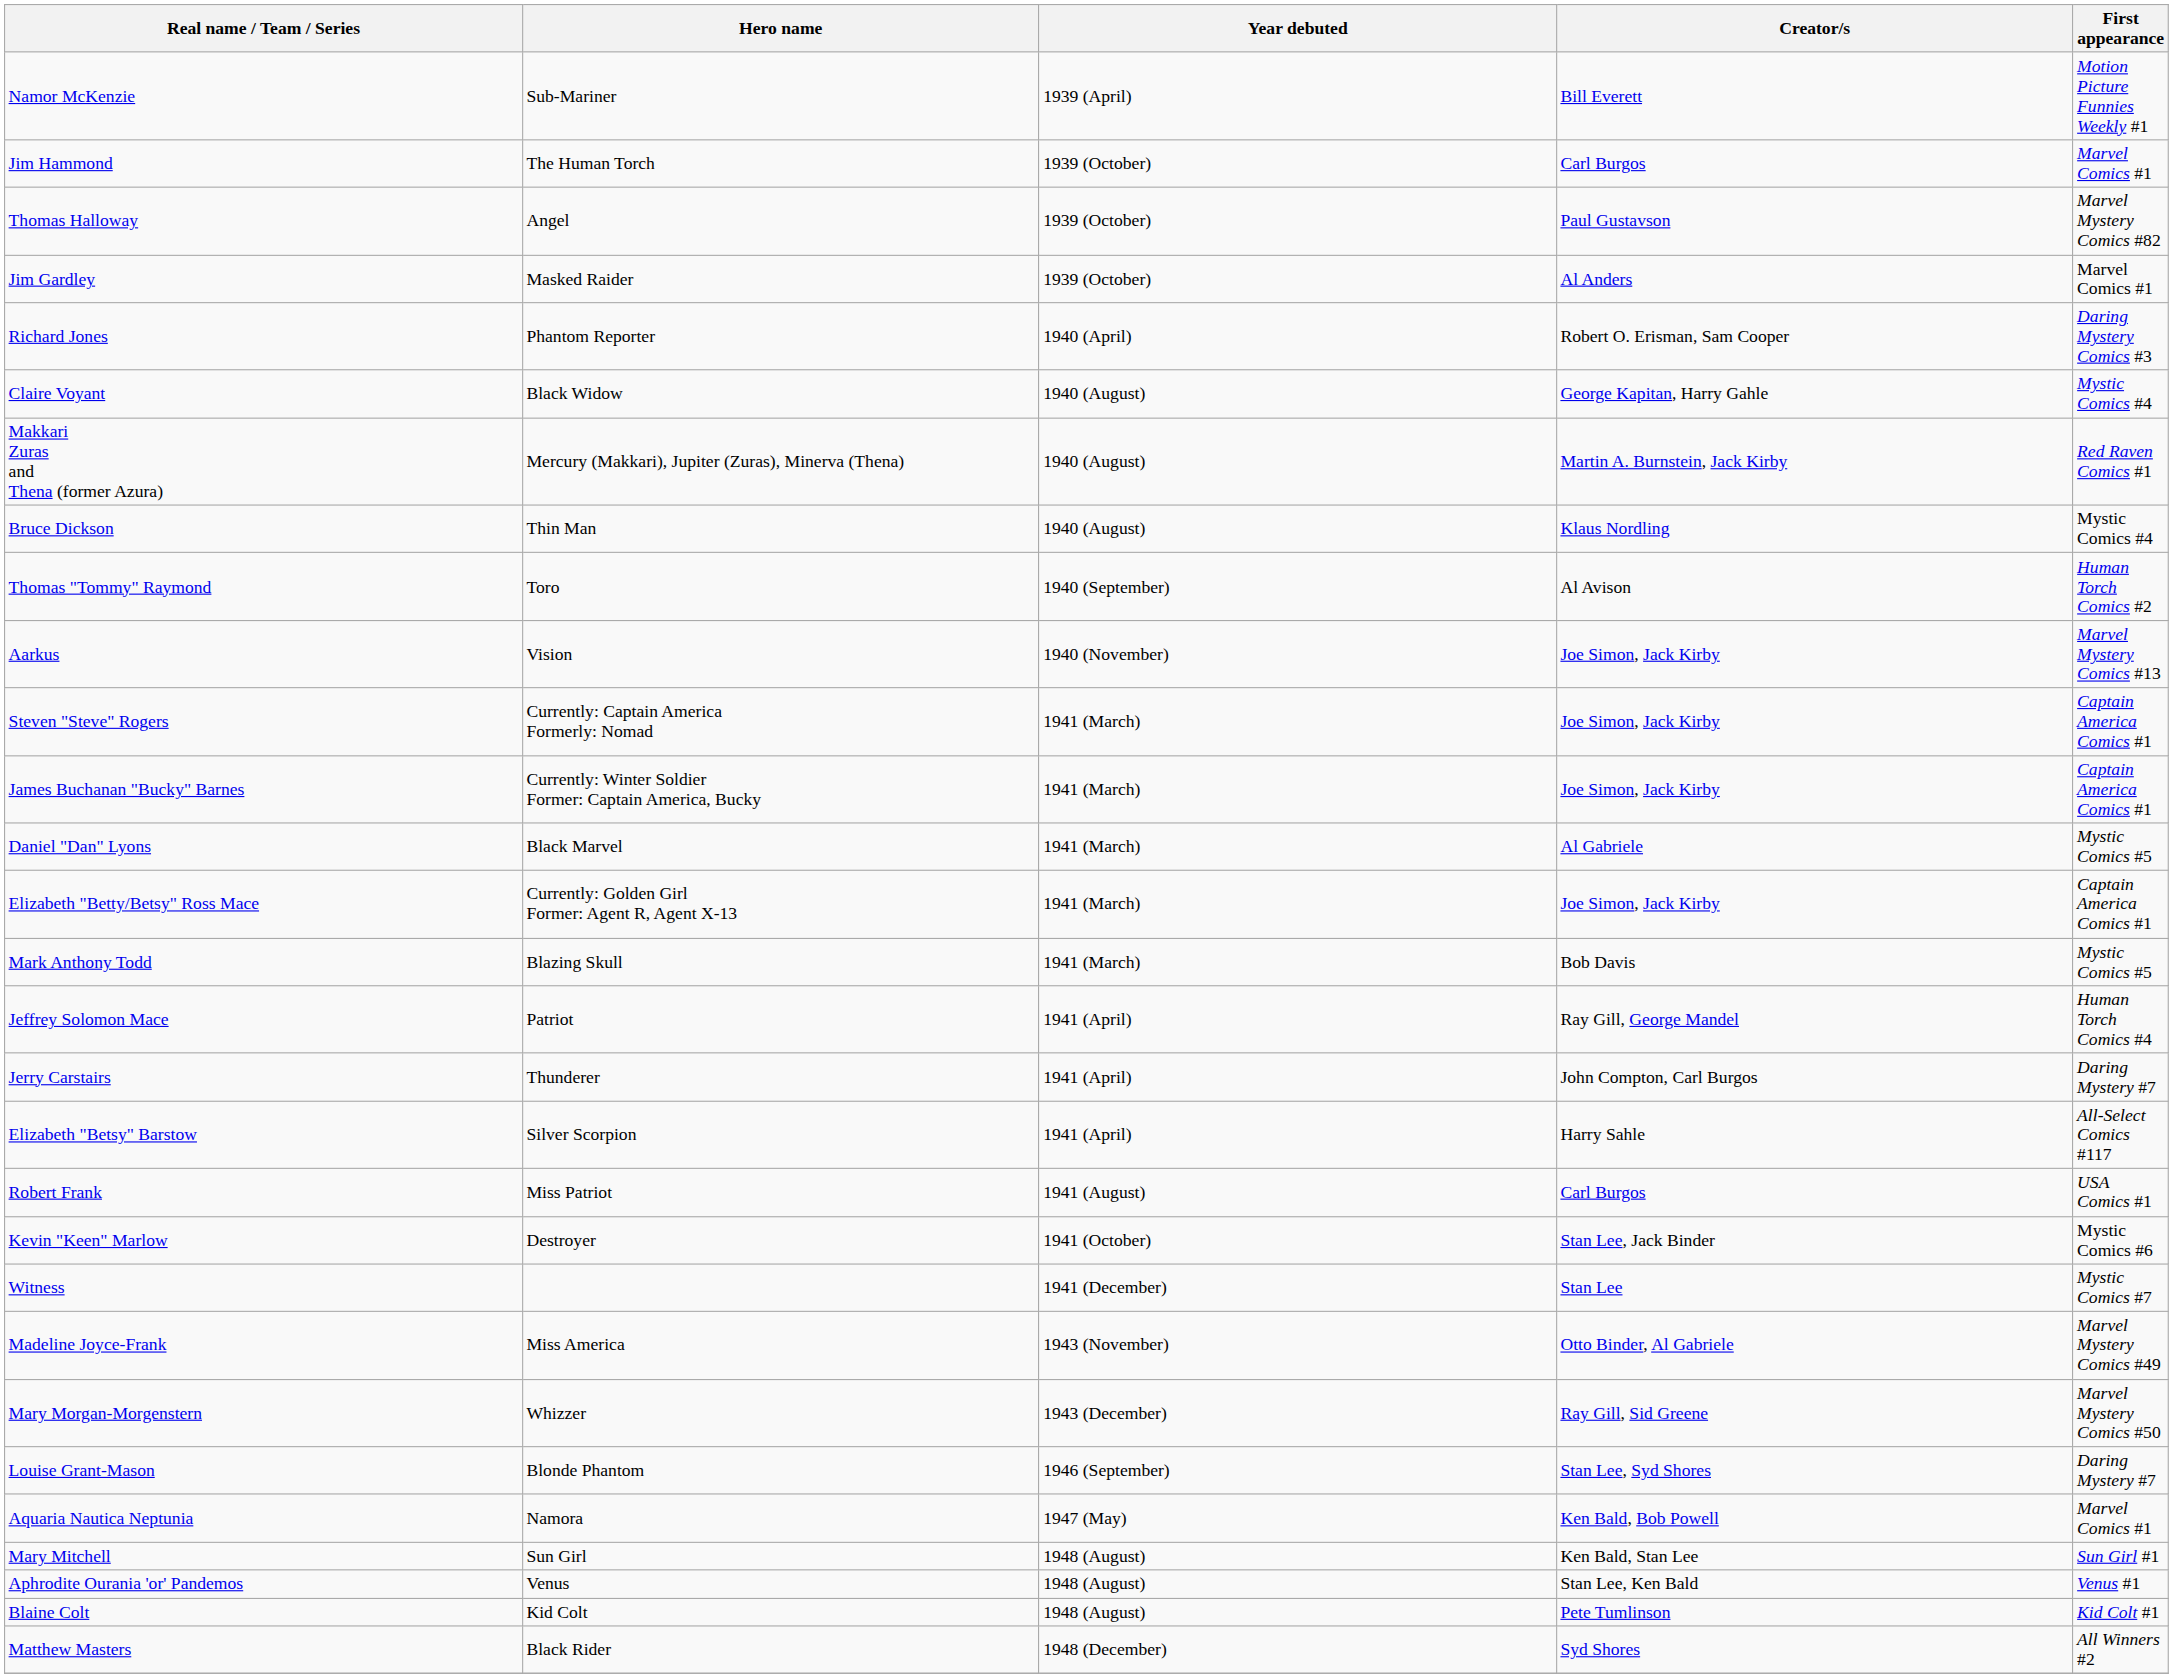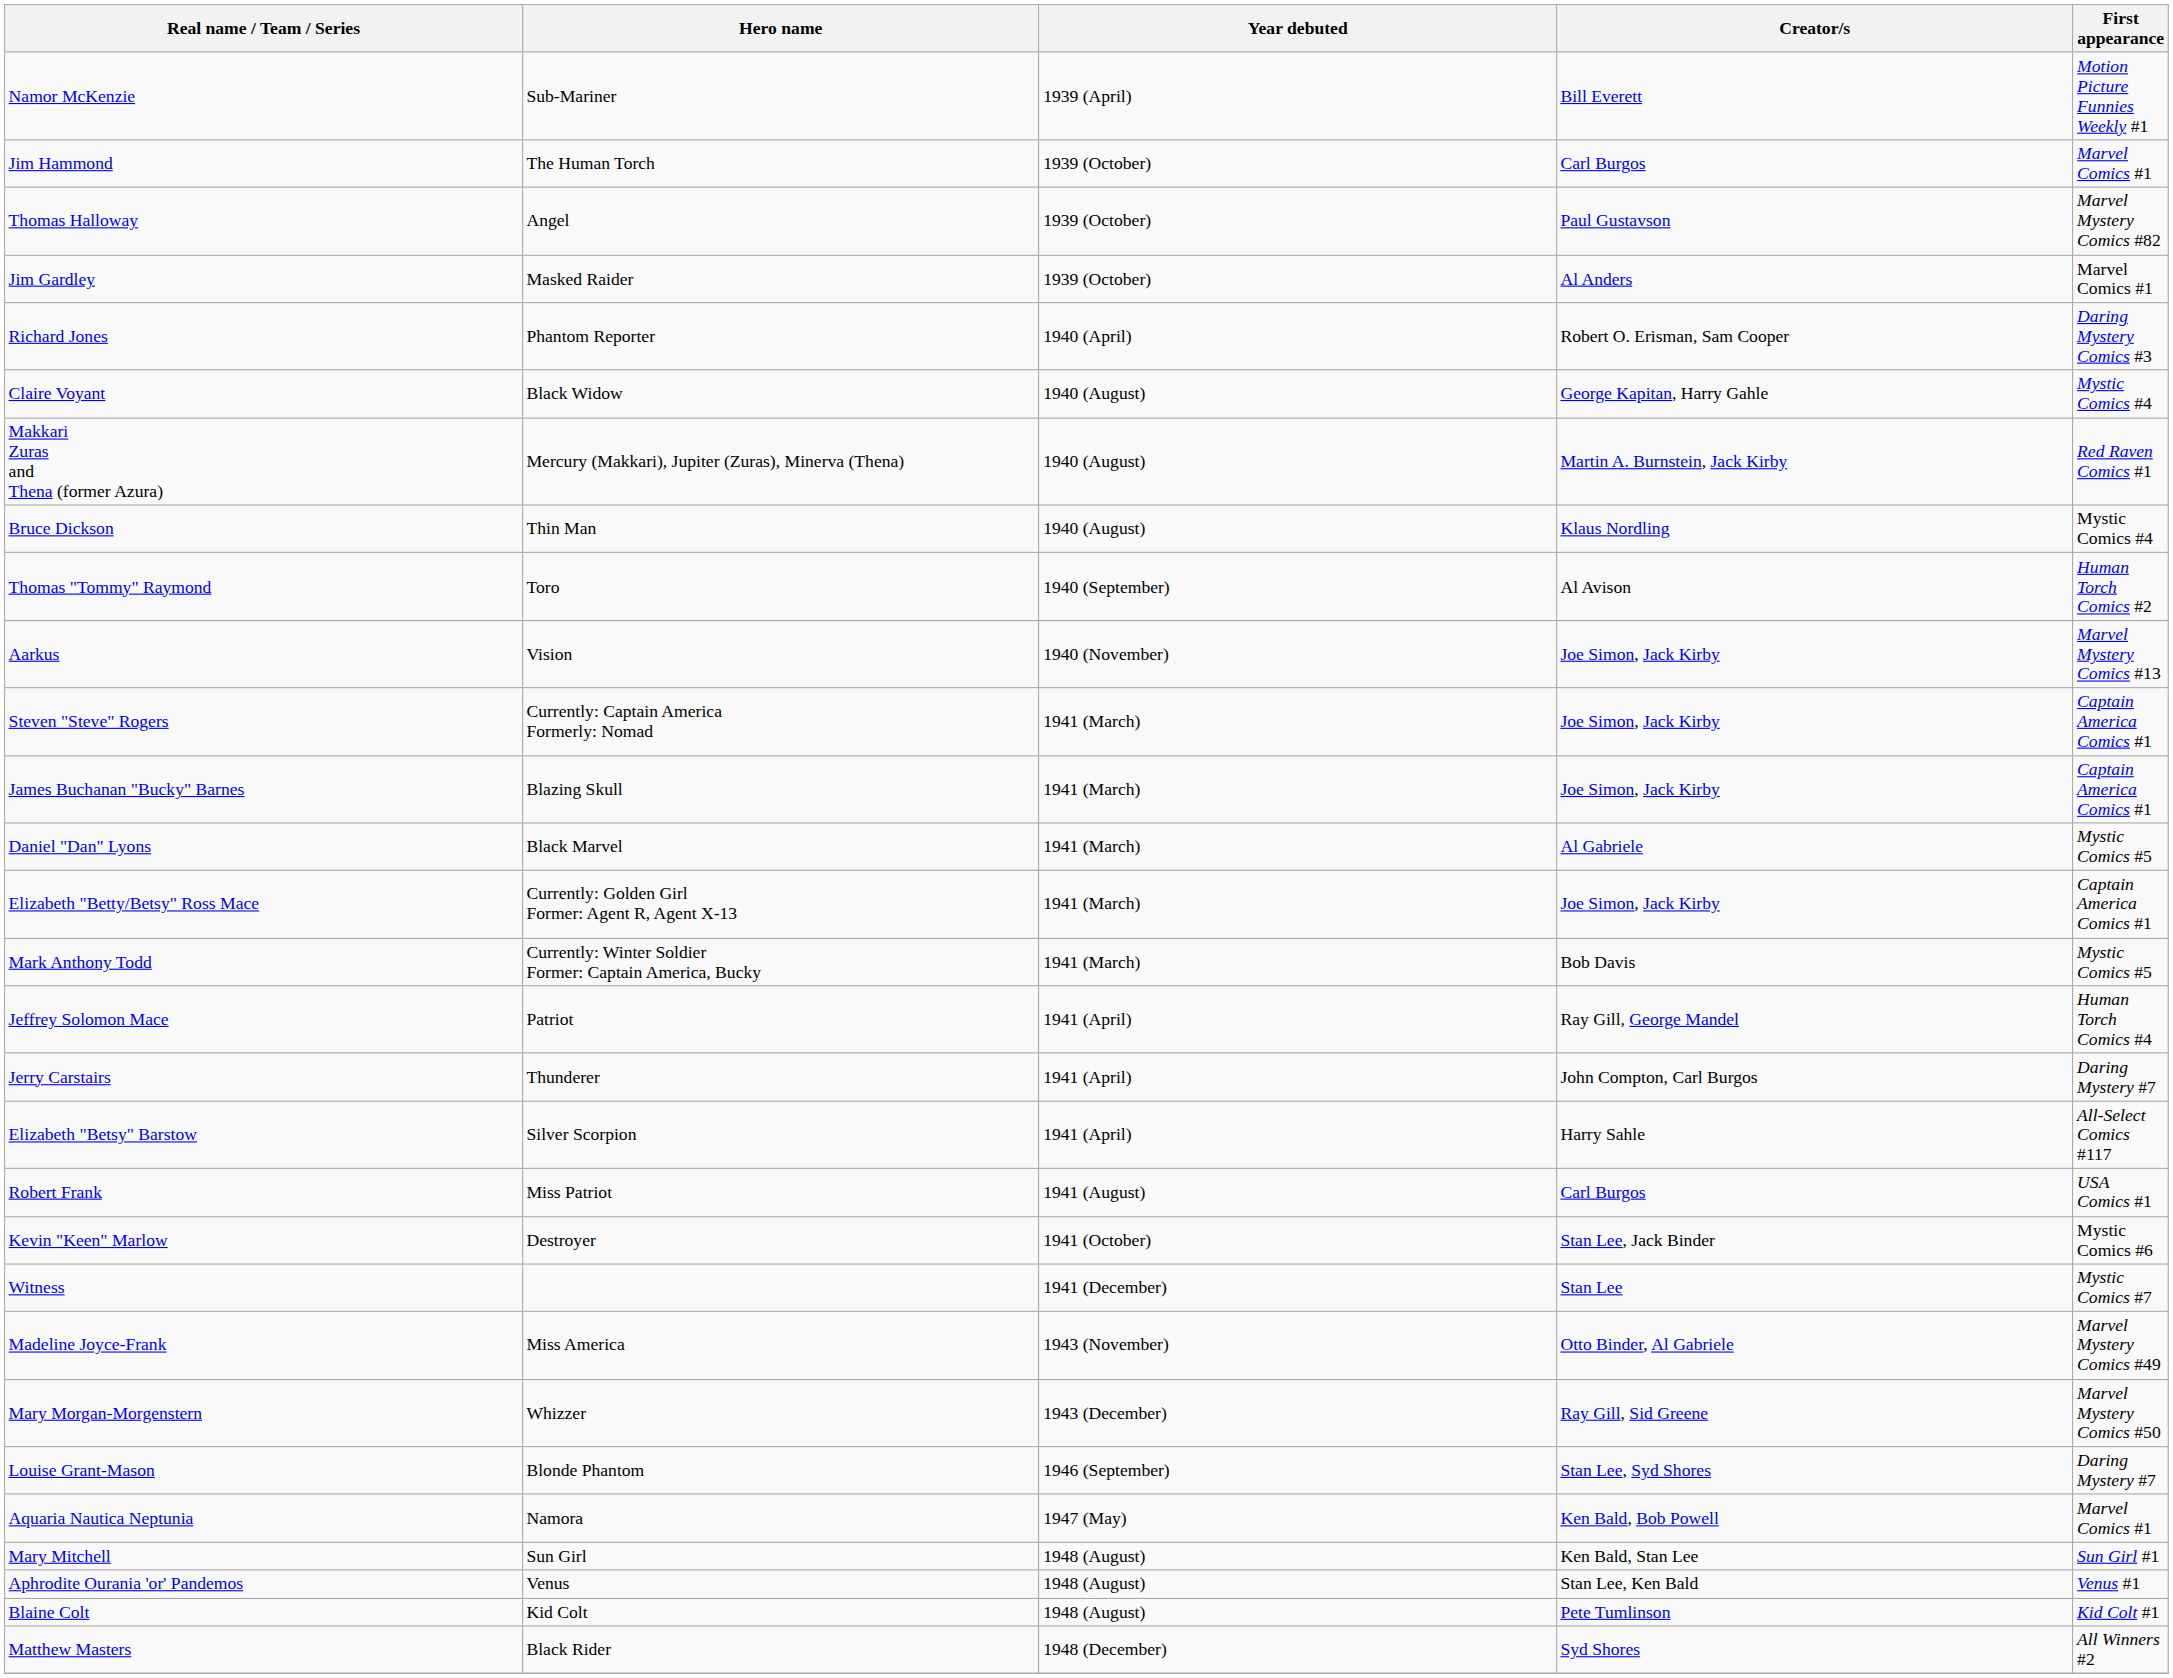James Buchanan "Bucky" Barnes | Hero name: Currently: Winter Soldier Former: Captain America, Bucky -> Blazing Skull
Mark Anthony Todd | Hero name: Blazing Skull -> Currently: Winter Soldier Former: Captain America, Bucky
